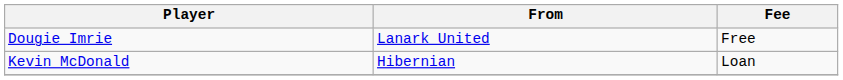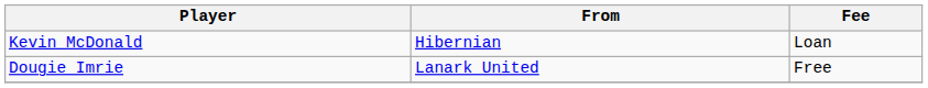rows swapped: Kevin McDonald <-> Dougie Imrie
